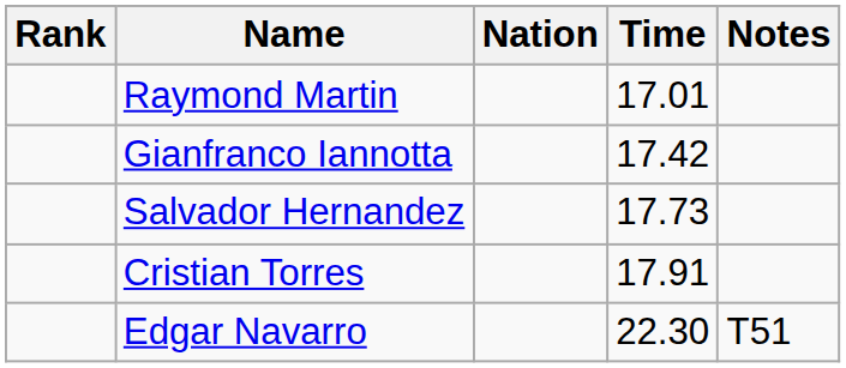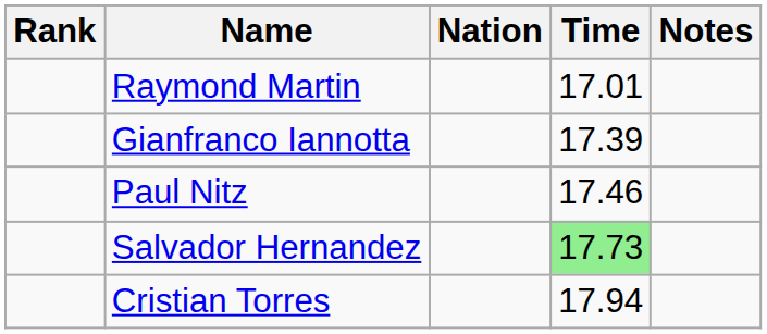Gianfranco Iannotta | Time: 17.42 -> 17.39
+ row: Paul Nitz | 17.46
Salvador Hernandez | Time: no background -> lightgreen background
Cristian Torres | Time: 17.91 -> 17.94
- row: Edgar Navarro | 22.30 | T51
